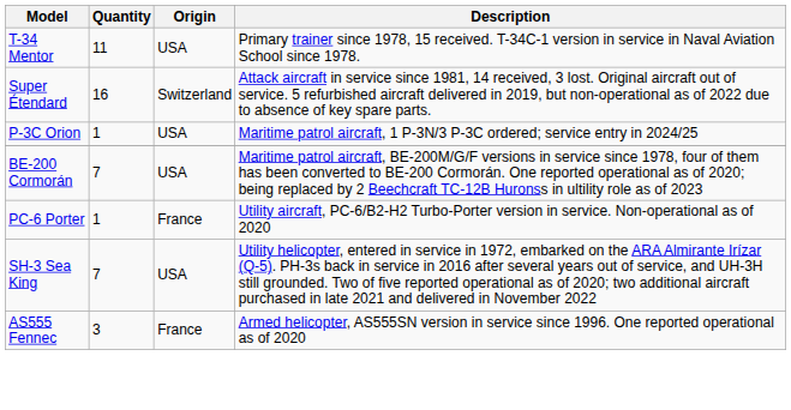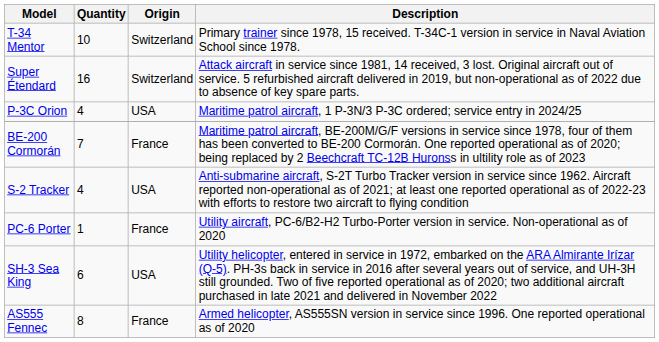T-34 Mentor | Quantity: 11 -> 10
T-34 Mentor | Origin: USA -> Switzerland
P-3C Orion | Quantity: 1 -> 4
BE-200 Cormorán | Origin: USA -> France
+ row: S-2 Tracker | 4 | USA | Anti-submarine aircraft, S-2T Turbo Tracker version in service since 1962. Aircraft reported non-operational as of 2021; at least one reported operational as of 2022-23 with efforts to restore two aircraft to flying condition
SH-3 Sea King | Quantity: 7 -> 6
AS555 Fennec | Quantity: 3 -> 8
